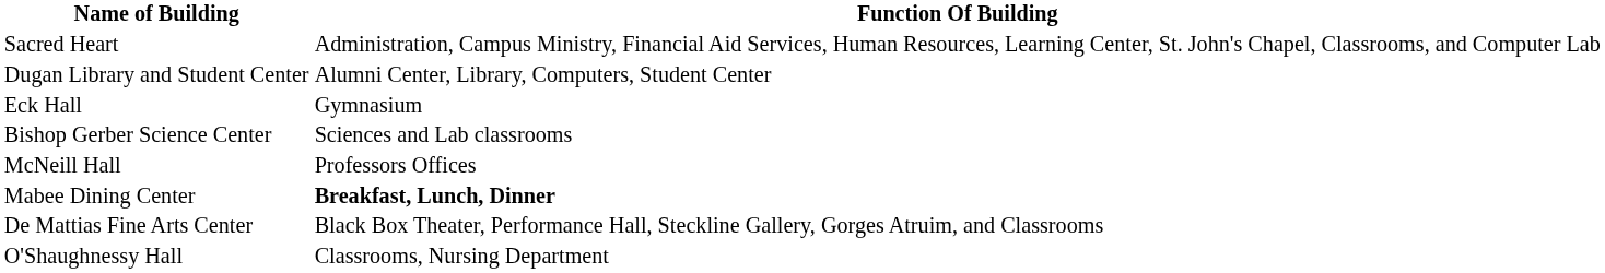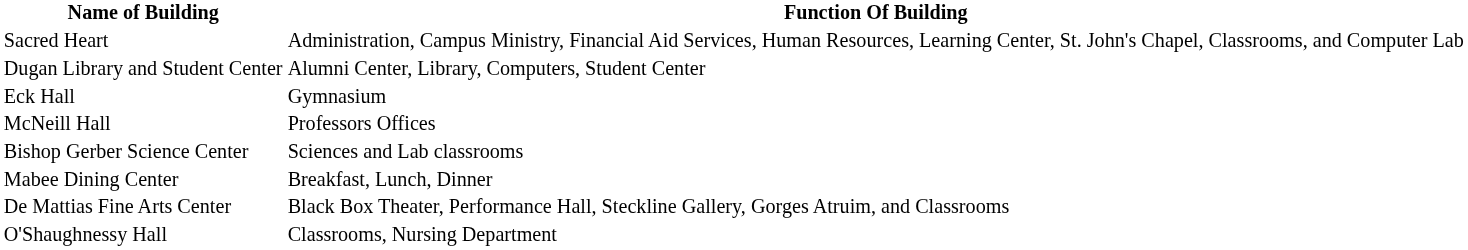rows swapped: Bishop Gerber Science Center <-> McNeill Hall
Mabee Dining Center | Function Of Building: bold -> normal
